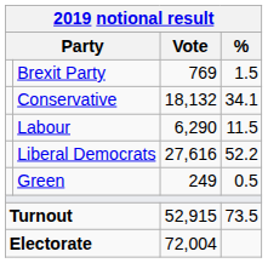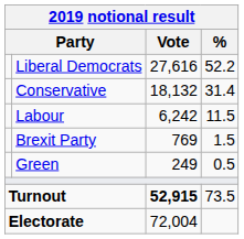rows swapped: Liberal Democrats <-> Brexit Party
Conservative | %: 34.1 -> 31.4
Labour | Vote: 6,290 -> 6,242
Turnout | Vote: normal -> bold
